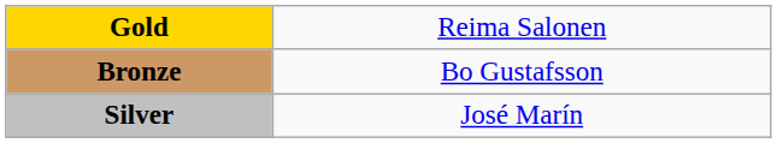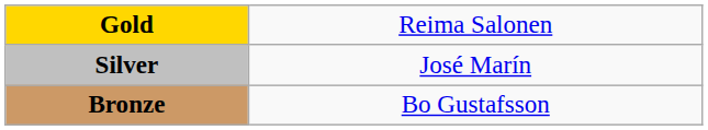rows swapped: Silver <-> Bronze
